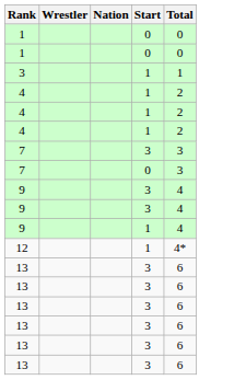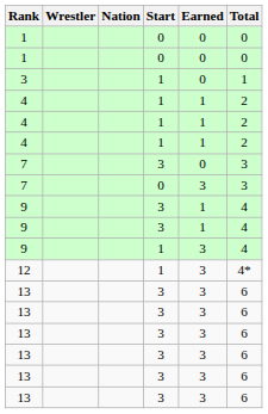+ column: Earned | 0 | 0 | 0 | 1 | 1 | 1 | 0 | 3 | 1 | 1 | 3 | 3 | 3 | 3 | 3 | 3 | 3 | 3
